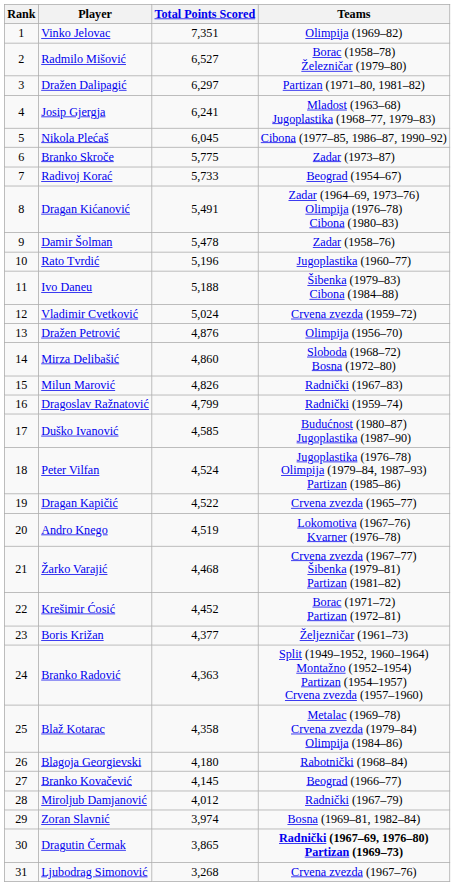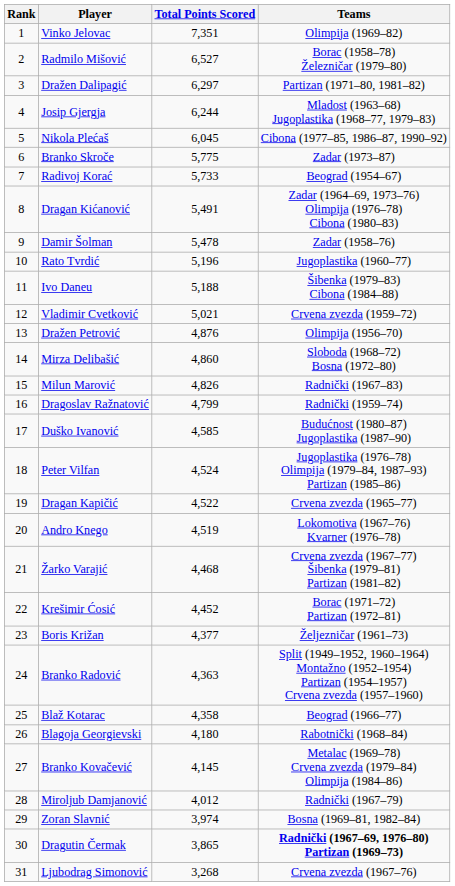Josip Gjergja | Total Points Scored: 6,241 -> 6,244
Vladimir Cvetković | Total Points Scored: 5,024 -> 5,021
Blaž Kotarac | Teams: Metalac (1969–78) Crvena zvezda (1979–84) Olimpija (1984–86) -> Beograd (1966–77)
Branko Kovačević | Teams: Beograd (1966–77) -> Metalac (1969–78) Crvena zvezda (1979–84) Olimpija (1984–86)
